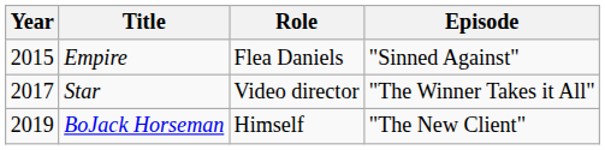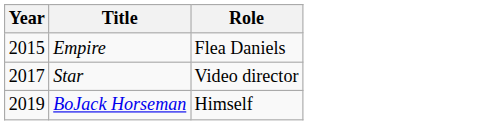- column: Episode | "Sinned Against" | "The Winner Takes it All" | "The New Client"
